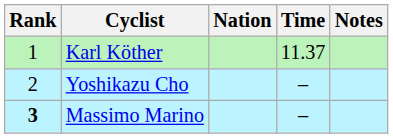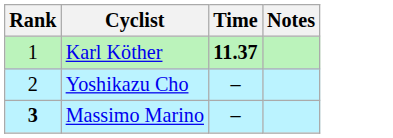- column: Nation
Karl Köther | Time: normal -> bold
